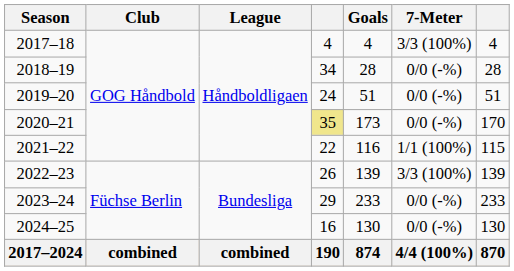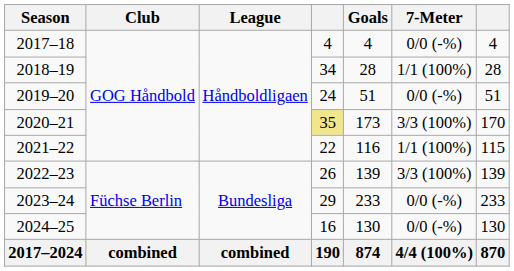2017–18 | 7-Meter: 3/3 (100%) -> 0/0 (-%)
2018–19 | 7-Meter: 0/0 (-%) -> 1/1 (100%)
2020–21 | 7-Meter: 0/0 (-%) -> 3/3 (100%)
